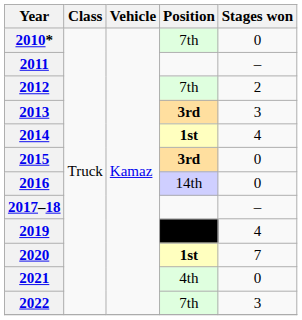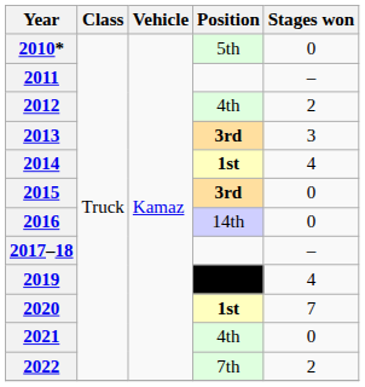2010* | Position: 7th -> 5th
2012 | Position: 7th -> 4th
2022 | Stages won: 3 -> 2
